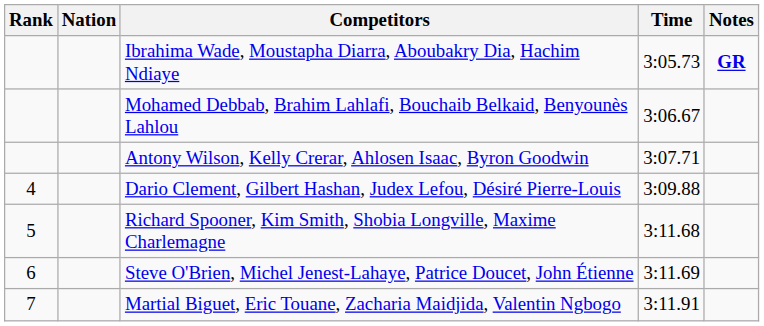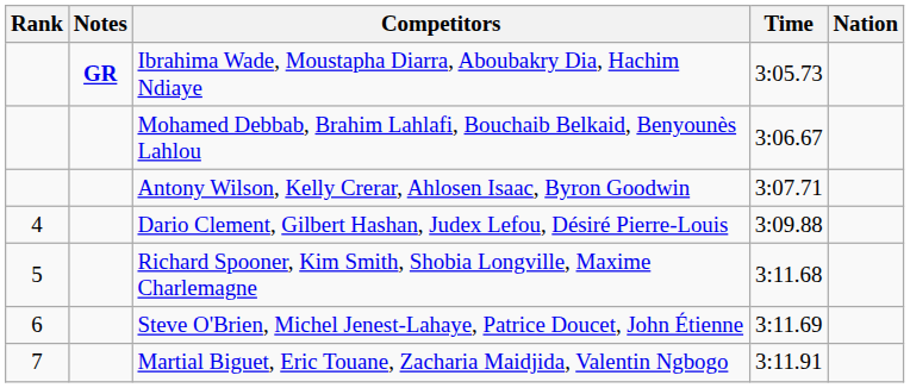columns swapped: Nation <-> Notes
